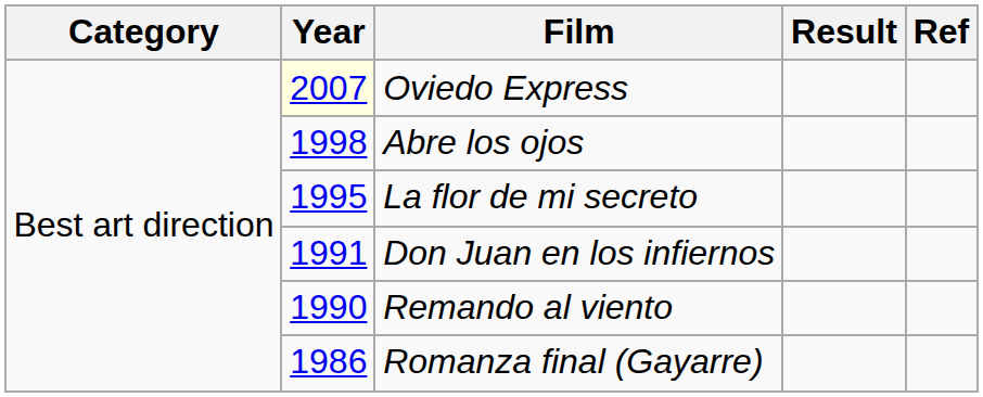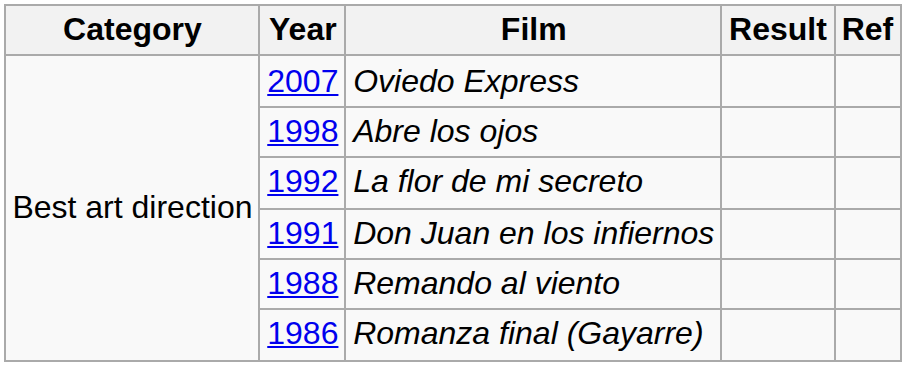Oviedo Express | Year: lightyellow background -> no background
La flor de mi secreto | Year: 1995 -> 1992
Remando al viento | Year: 1990 -> 1988
